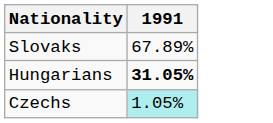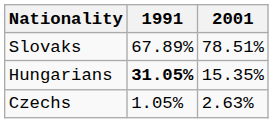+ column: 2001 | 78.51% | 15.35% | 2.63%
Czechs | 1991: paleturquoise background -> no background
